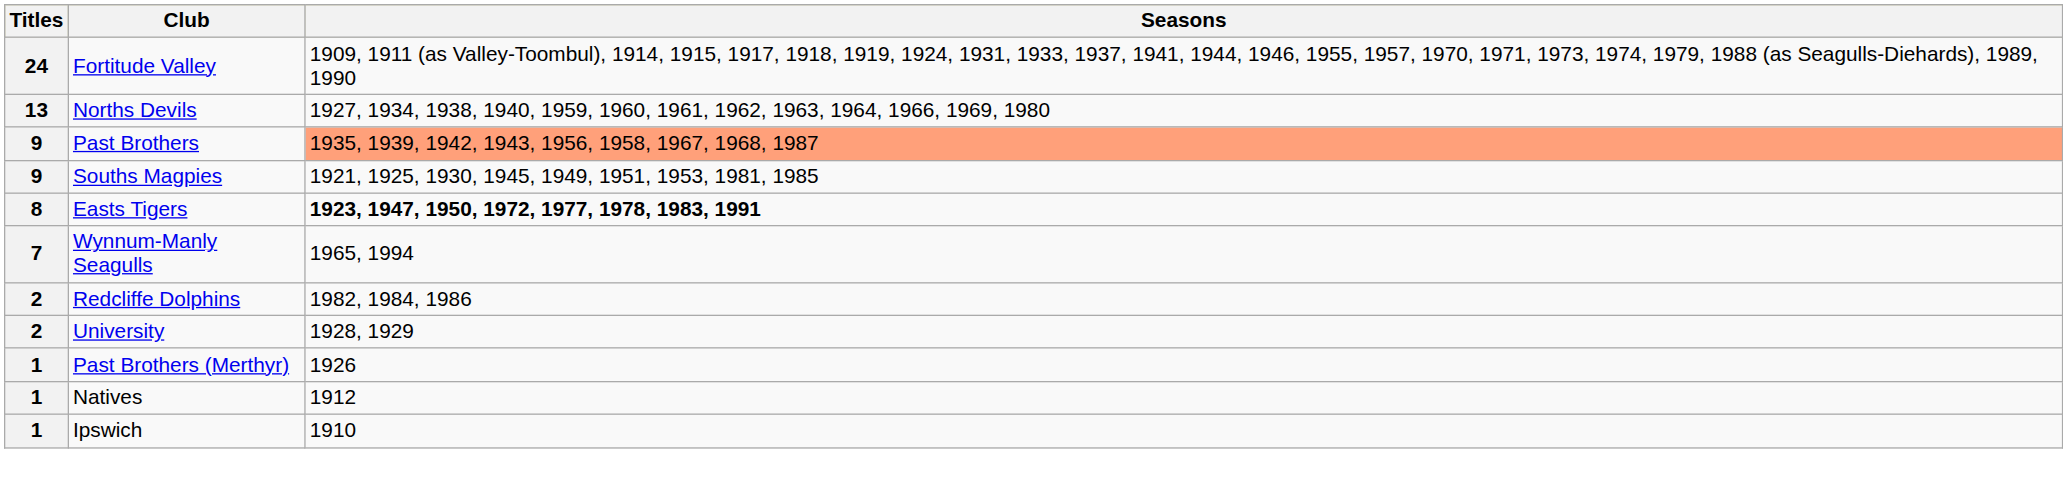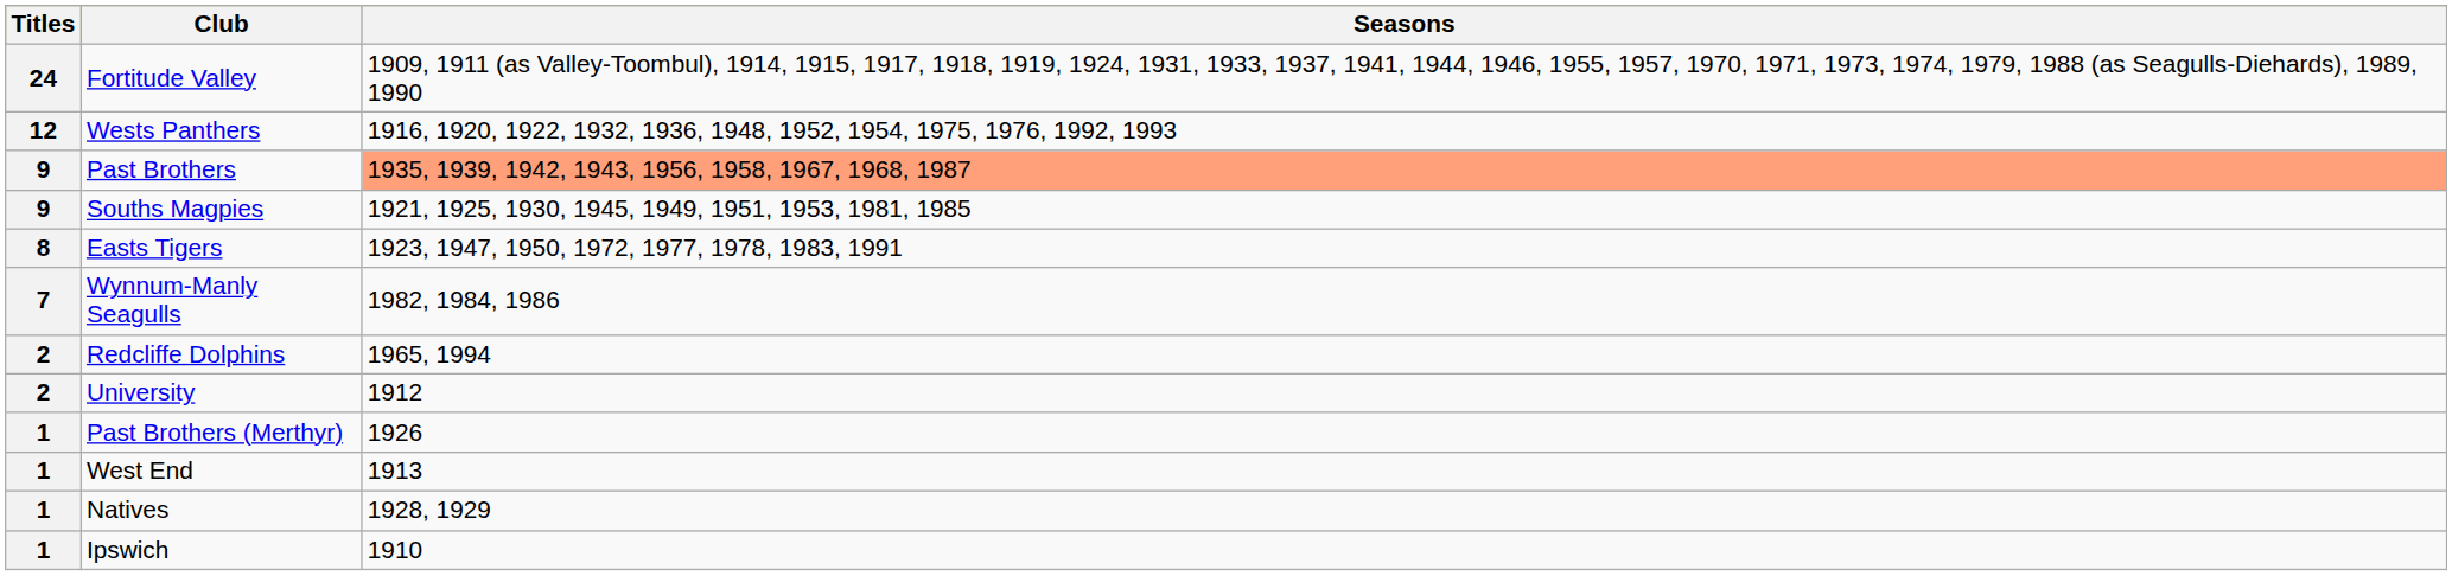- row: 13 | Norths Devils | 1927, 1934, 1938, 1940, 1959, 1960, 1961, 1962, 1963, 1964, 1966, 1969, 1980
+ row: 12 | Wests Panthers | 1916, 1920, 1922, 1932, 1936, 1948, 1952, 1954, 1975, 1976, 1992, 1993
Easts Tigers | Seasons: bold -> normal
Wynnum-Manly Seagulls | Seasons: 1965, 1994 -> 1982, 1984, 1986
Redcliffe Dolphins | Seasons: 1982, 1984, 1986 -> 1965, 1994
University | Seasons: 1928, 1929 -> 1912
+ row: 1 | West End | 1913
Natives | Seasons: 1912 -> 1928, 1929
